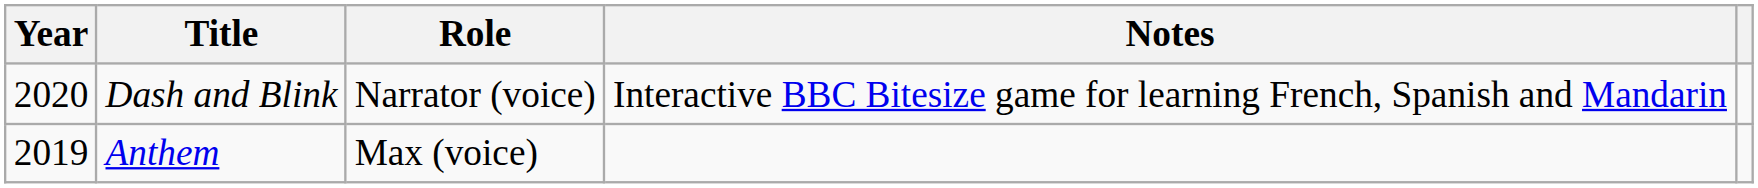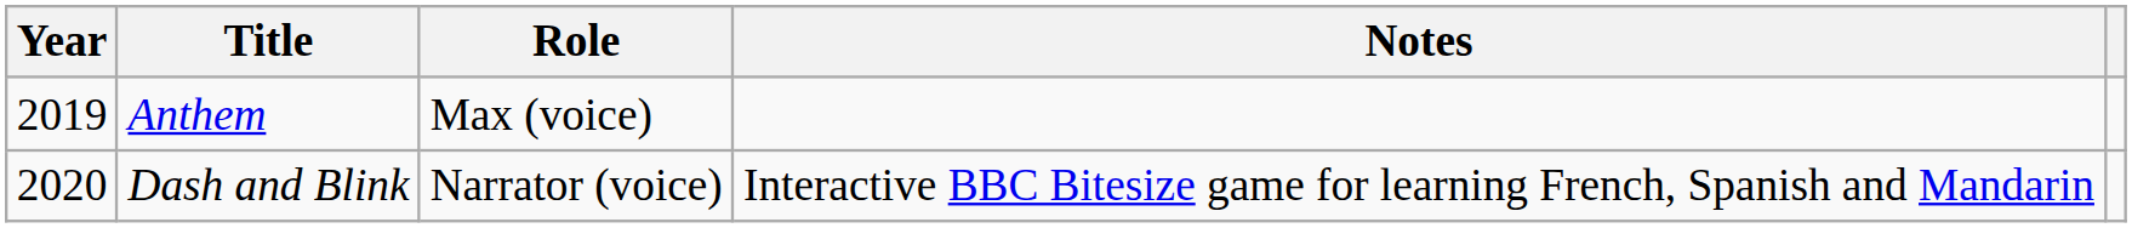rows swapped: Anthem <-> Dash and Blink
